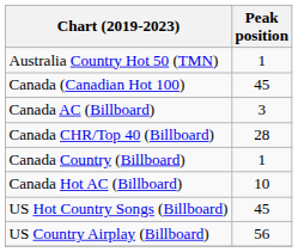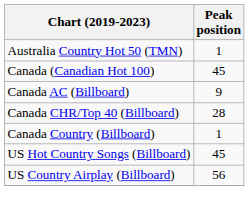Canada AC (Billboard) | Peak position: 3 -> 9
- row: Canada Hot AC (Billboard) | 10
